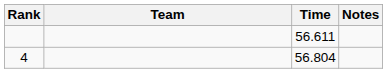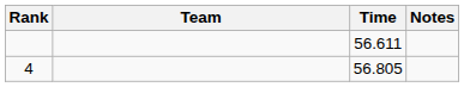4 | Time: 56.804 -> 56.805
